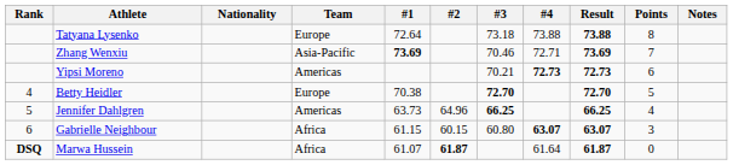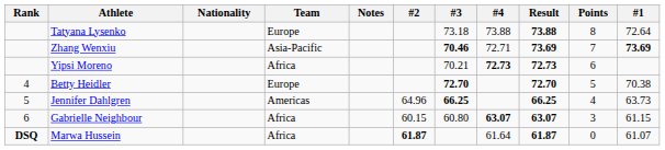columns swapped: #1 <-> Notes
Zhang Wenxiu | #3: normal -> bold
Yipsi Moreno | Team: Americas -> Africa
